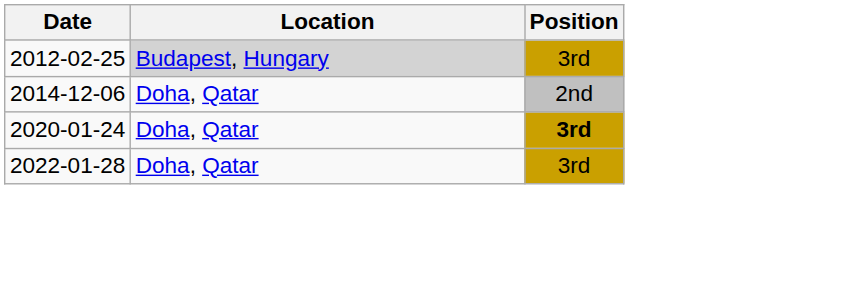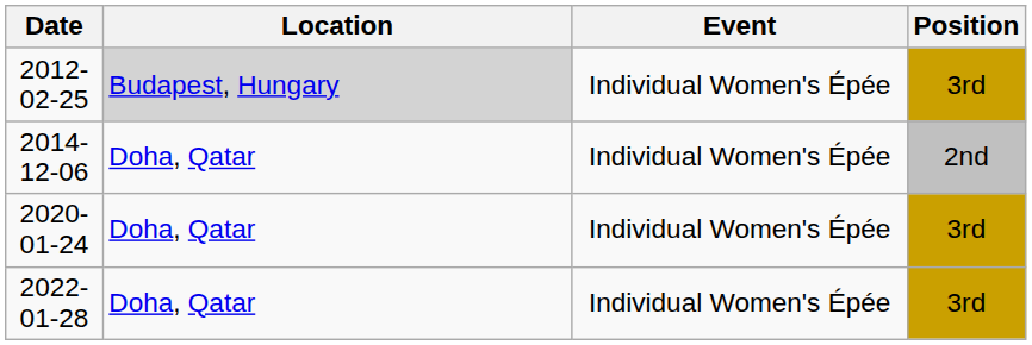+ column: Event | Individual Women's Épée | Individual Women's Épée | Individual Women's Épée | Individual Women's Épée
2020-01-24 | Position: bold -> normal
